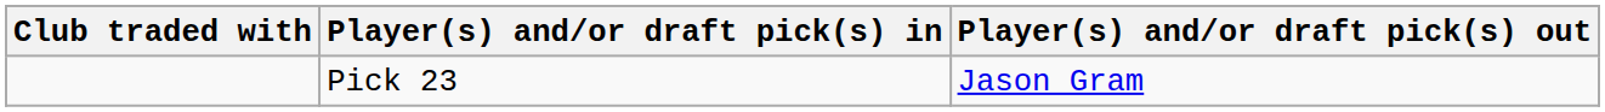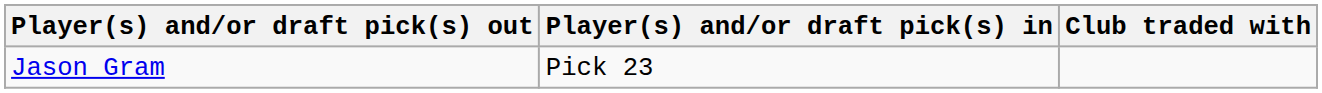columns swapped: Club traded with <-> Player(s) and/or draft pick(s) out
